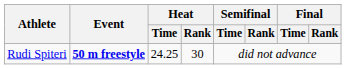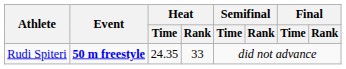Rudi Spiteri | Heat / Time: 24.25 -> 24.35
Rudi Spiteri | Heat / Rank: 30 -> 33
